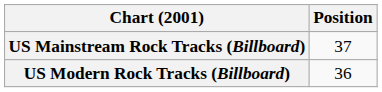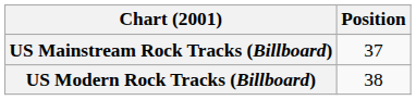US Modern Rock Tracks (Billboard) | Position: 36 -> 38
